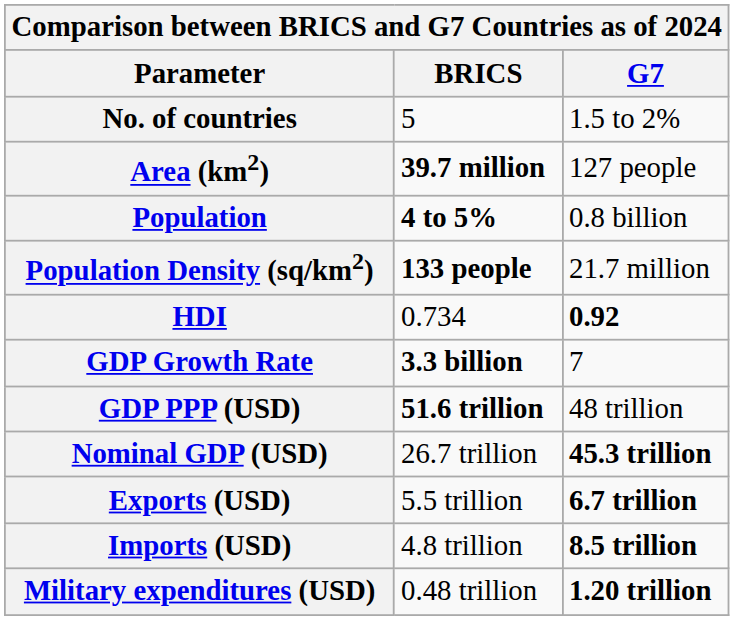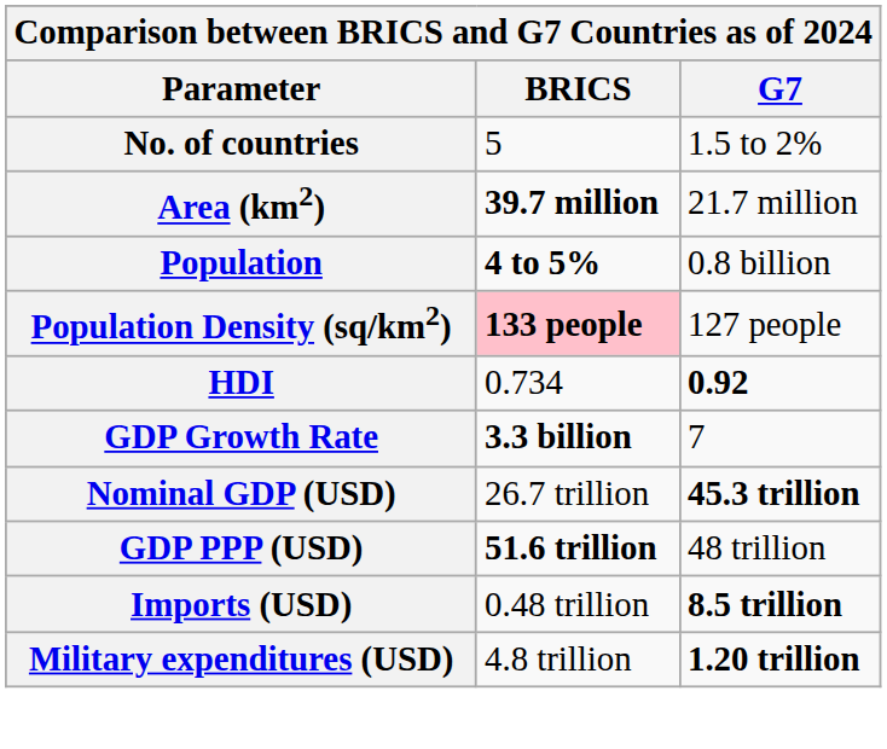Area (km2) | G7: 127 people -> 21.7 million
Population Density (sq/km2) | BRICS: no background -> pink background
Population Density (sq/km2) | G7: 21.7 million -> 127 people
rows swapped: Nominal GDP (USD) <-> GDP PPP (USD)
- row: Exports (USD) | 5.5 trillion | 6.7 trillion
Imports (USD) | BRICS: 4.8 trillion -> 0.48 trillion
Military expenditures (USD) | BRICS: 0.48 trillion -> 4.8 trillion
